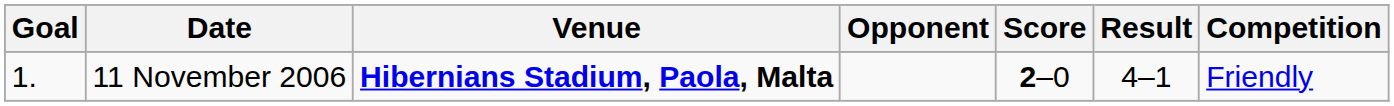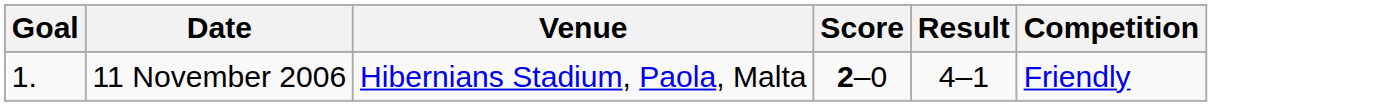- column: Opponent
11 November 2006 | Venue: bold -> normal
